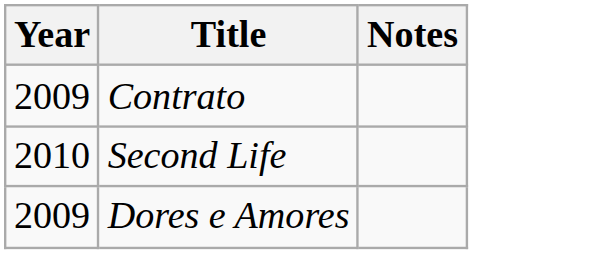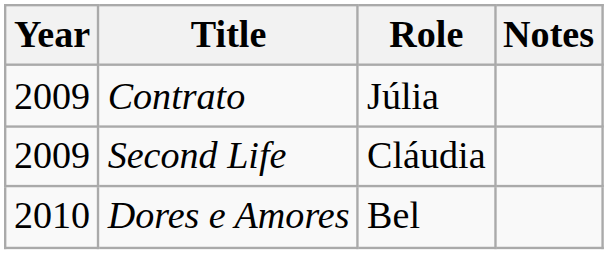+ column: Role | Júlia | Cláudia | Bel
Second Life | Year: 2010 -> 2009
Dores e Amores | Year: 2009 -> 2010
